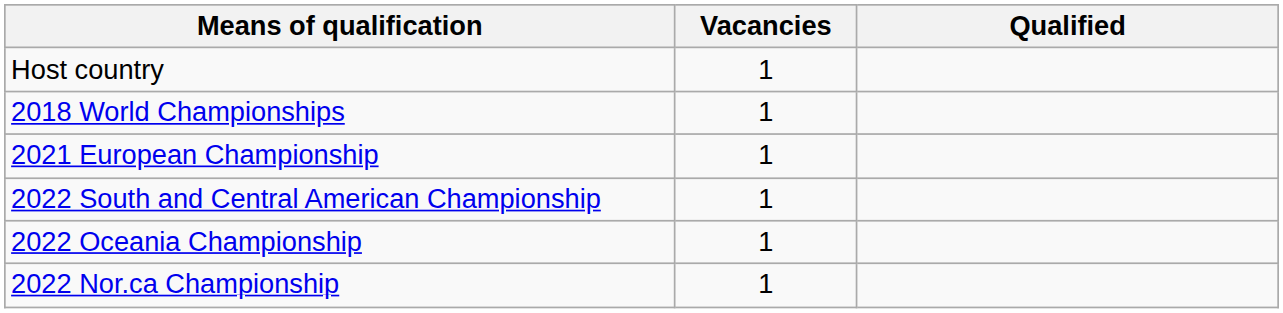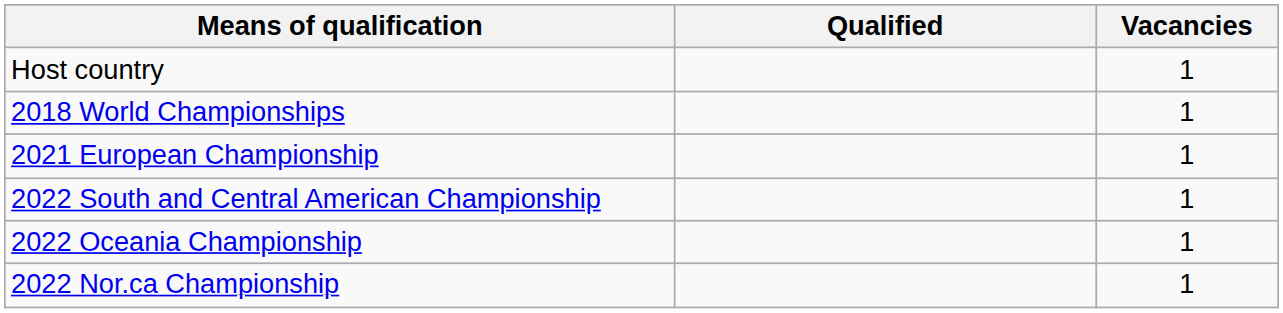columns swapped: Vacancies <-> Qualified
